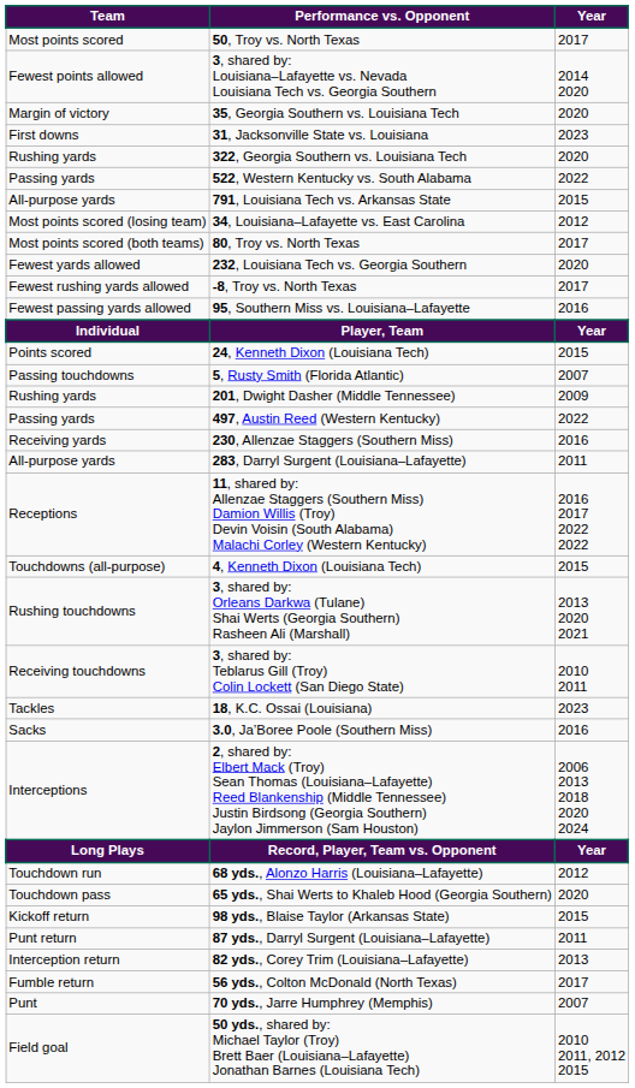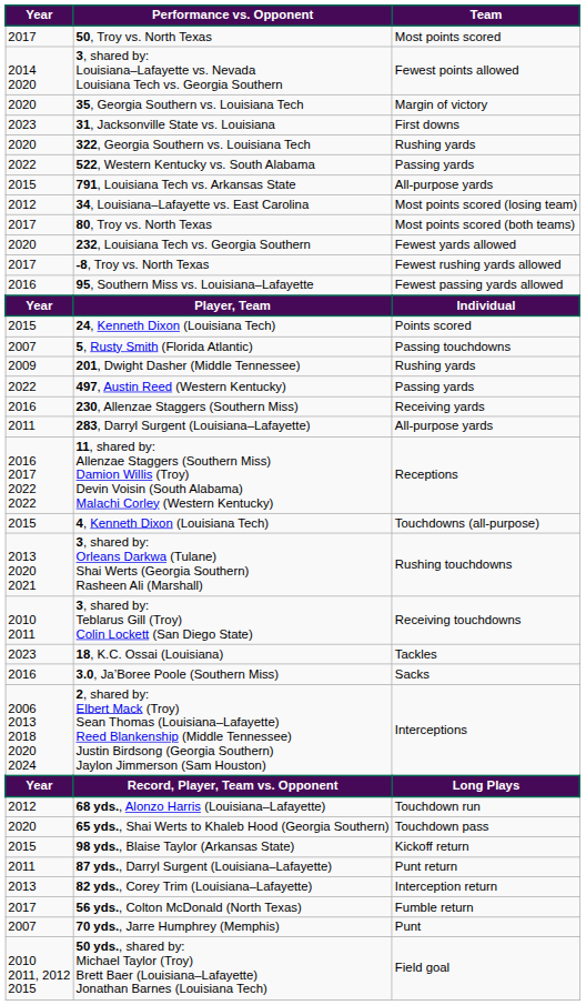columns swapped: Team <-> Year
